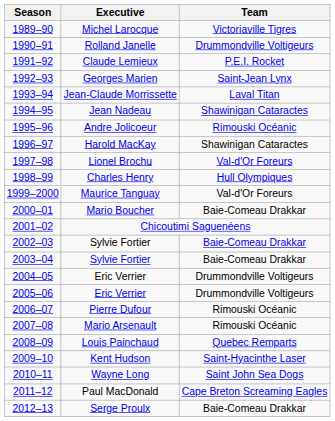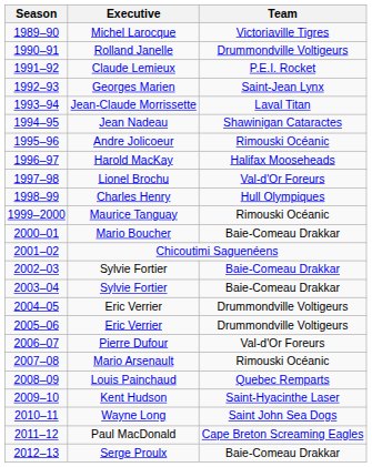Harold MacKay | Team: Shawinigan Cataractes -> Halifax Mooseheads
Maurice Tanguay | Team: Val-d'Or Foreurs -> Rimouski Océanic
Pierre Dufour | Team: Rimouski Océanic -> Val-d'Or Foreurs
